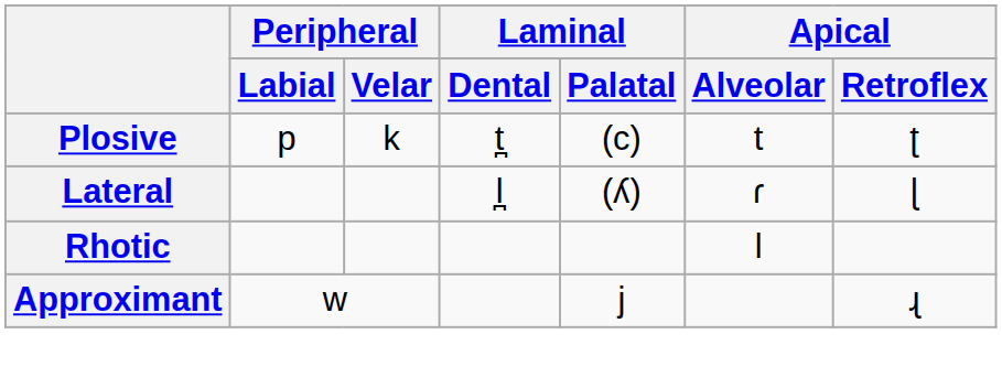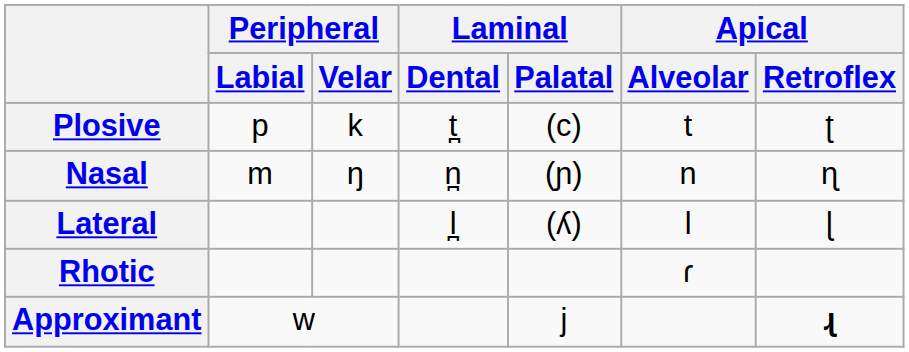+ row: Nasal | m | ŋ | n̪ | (ɲ) | n | ɳ
Lateral | Apical / Alveolar: ɾ -> l
Rhotic | Apical / Alveolar: l -> ɾ
Approximant | Apical / Retroflex: normal -> bold
